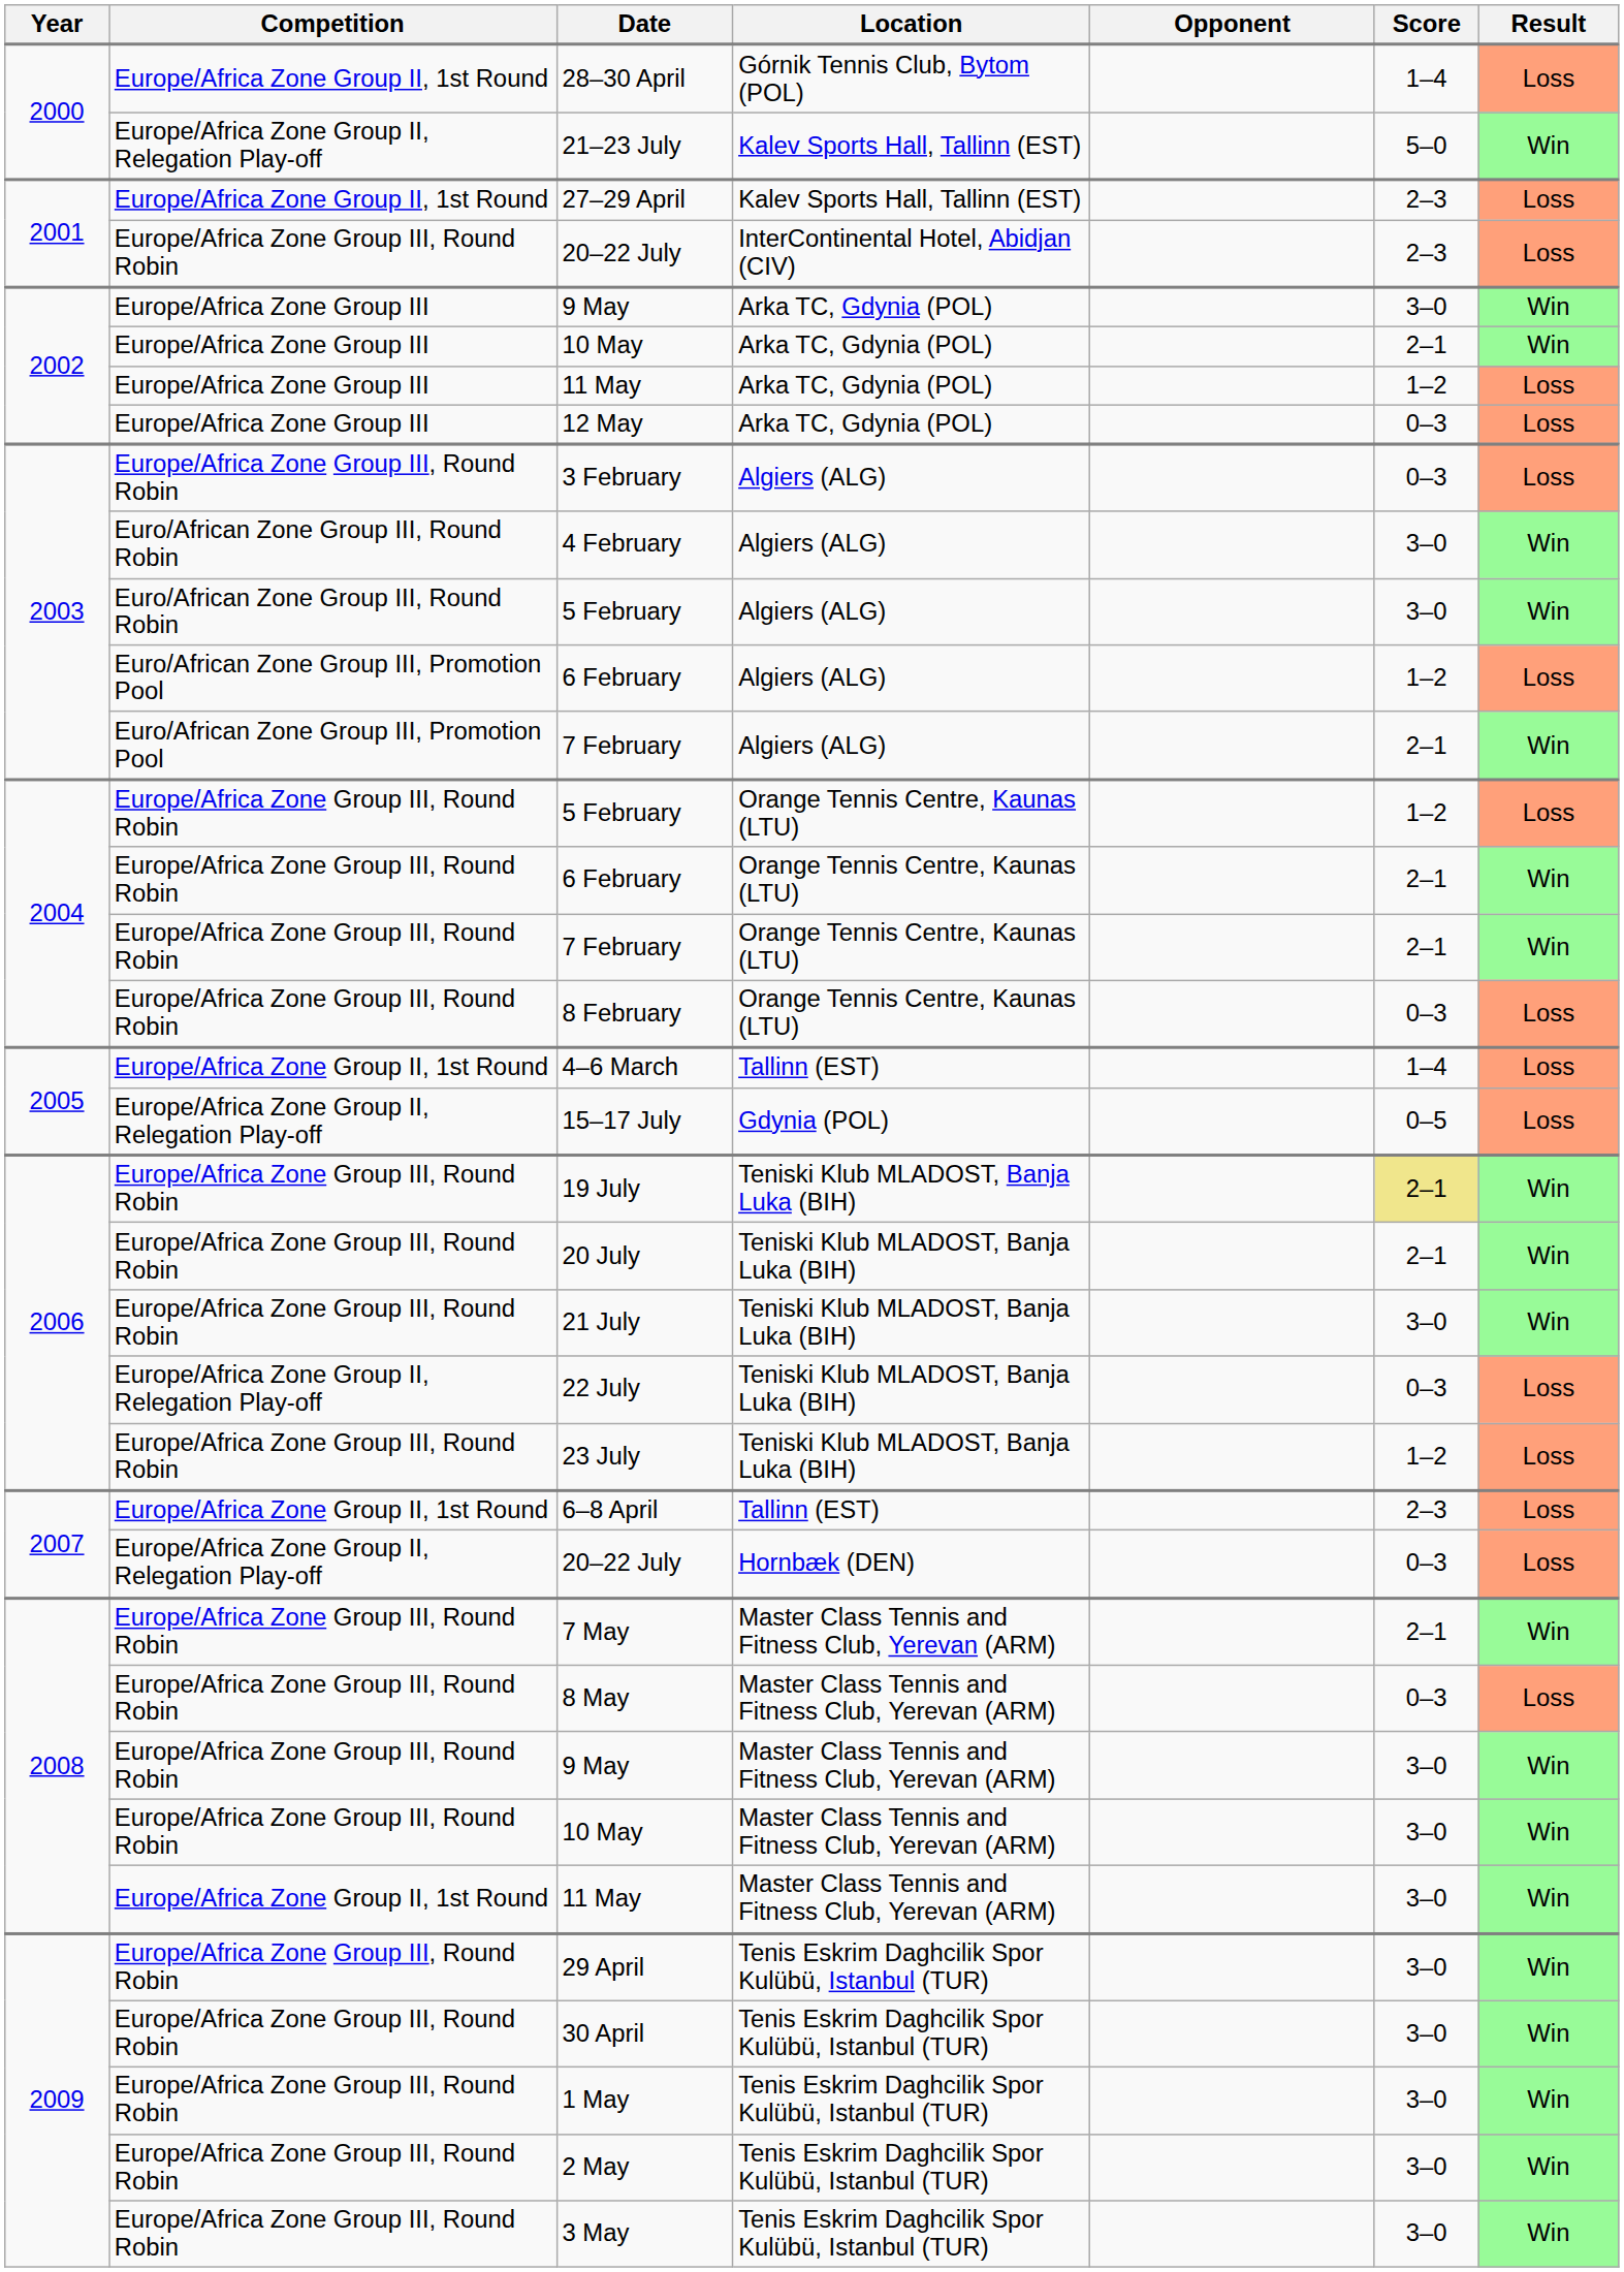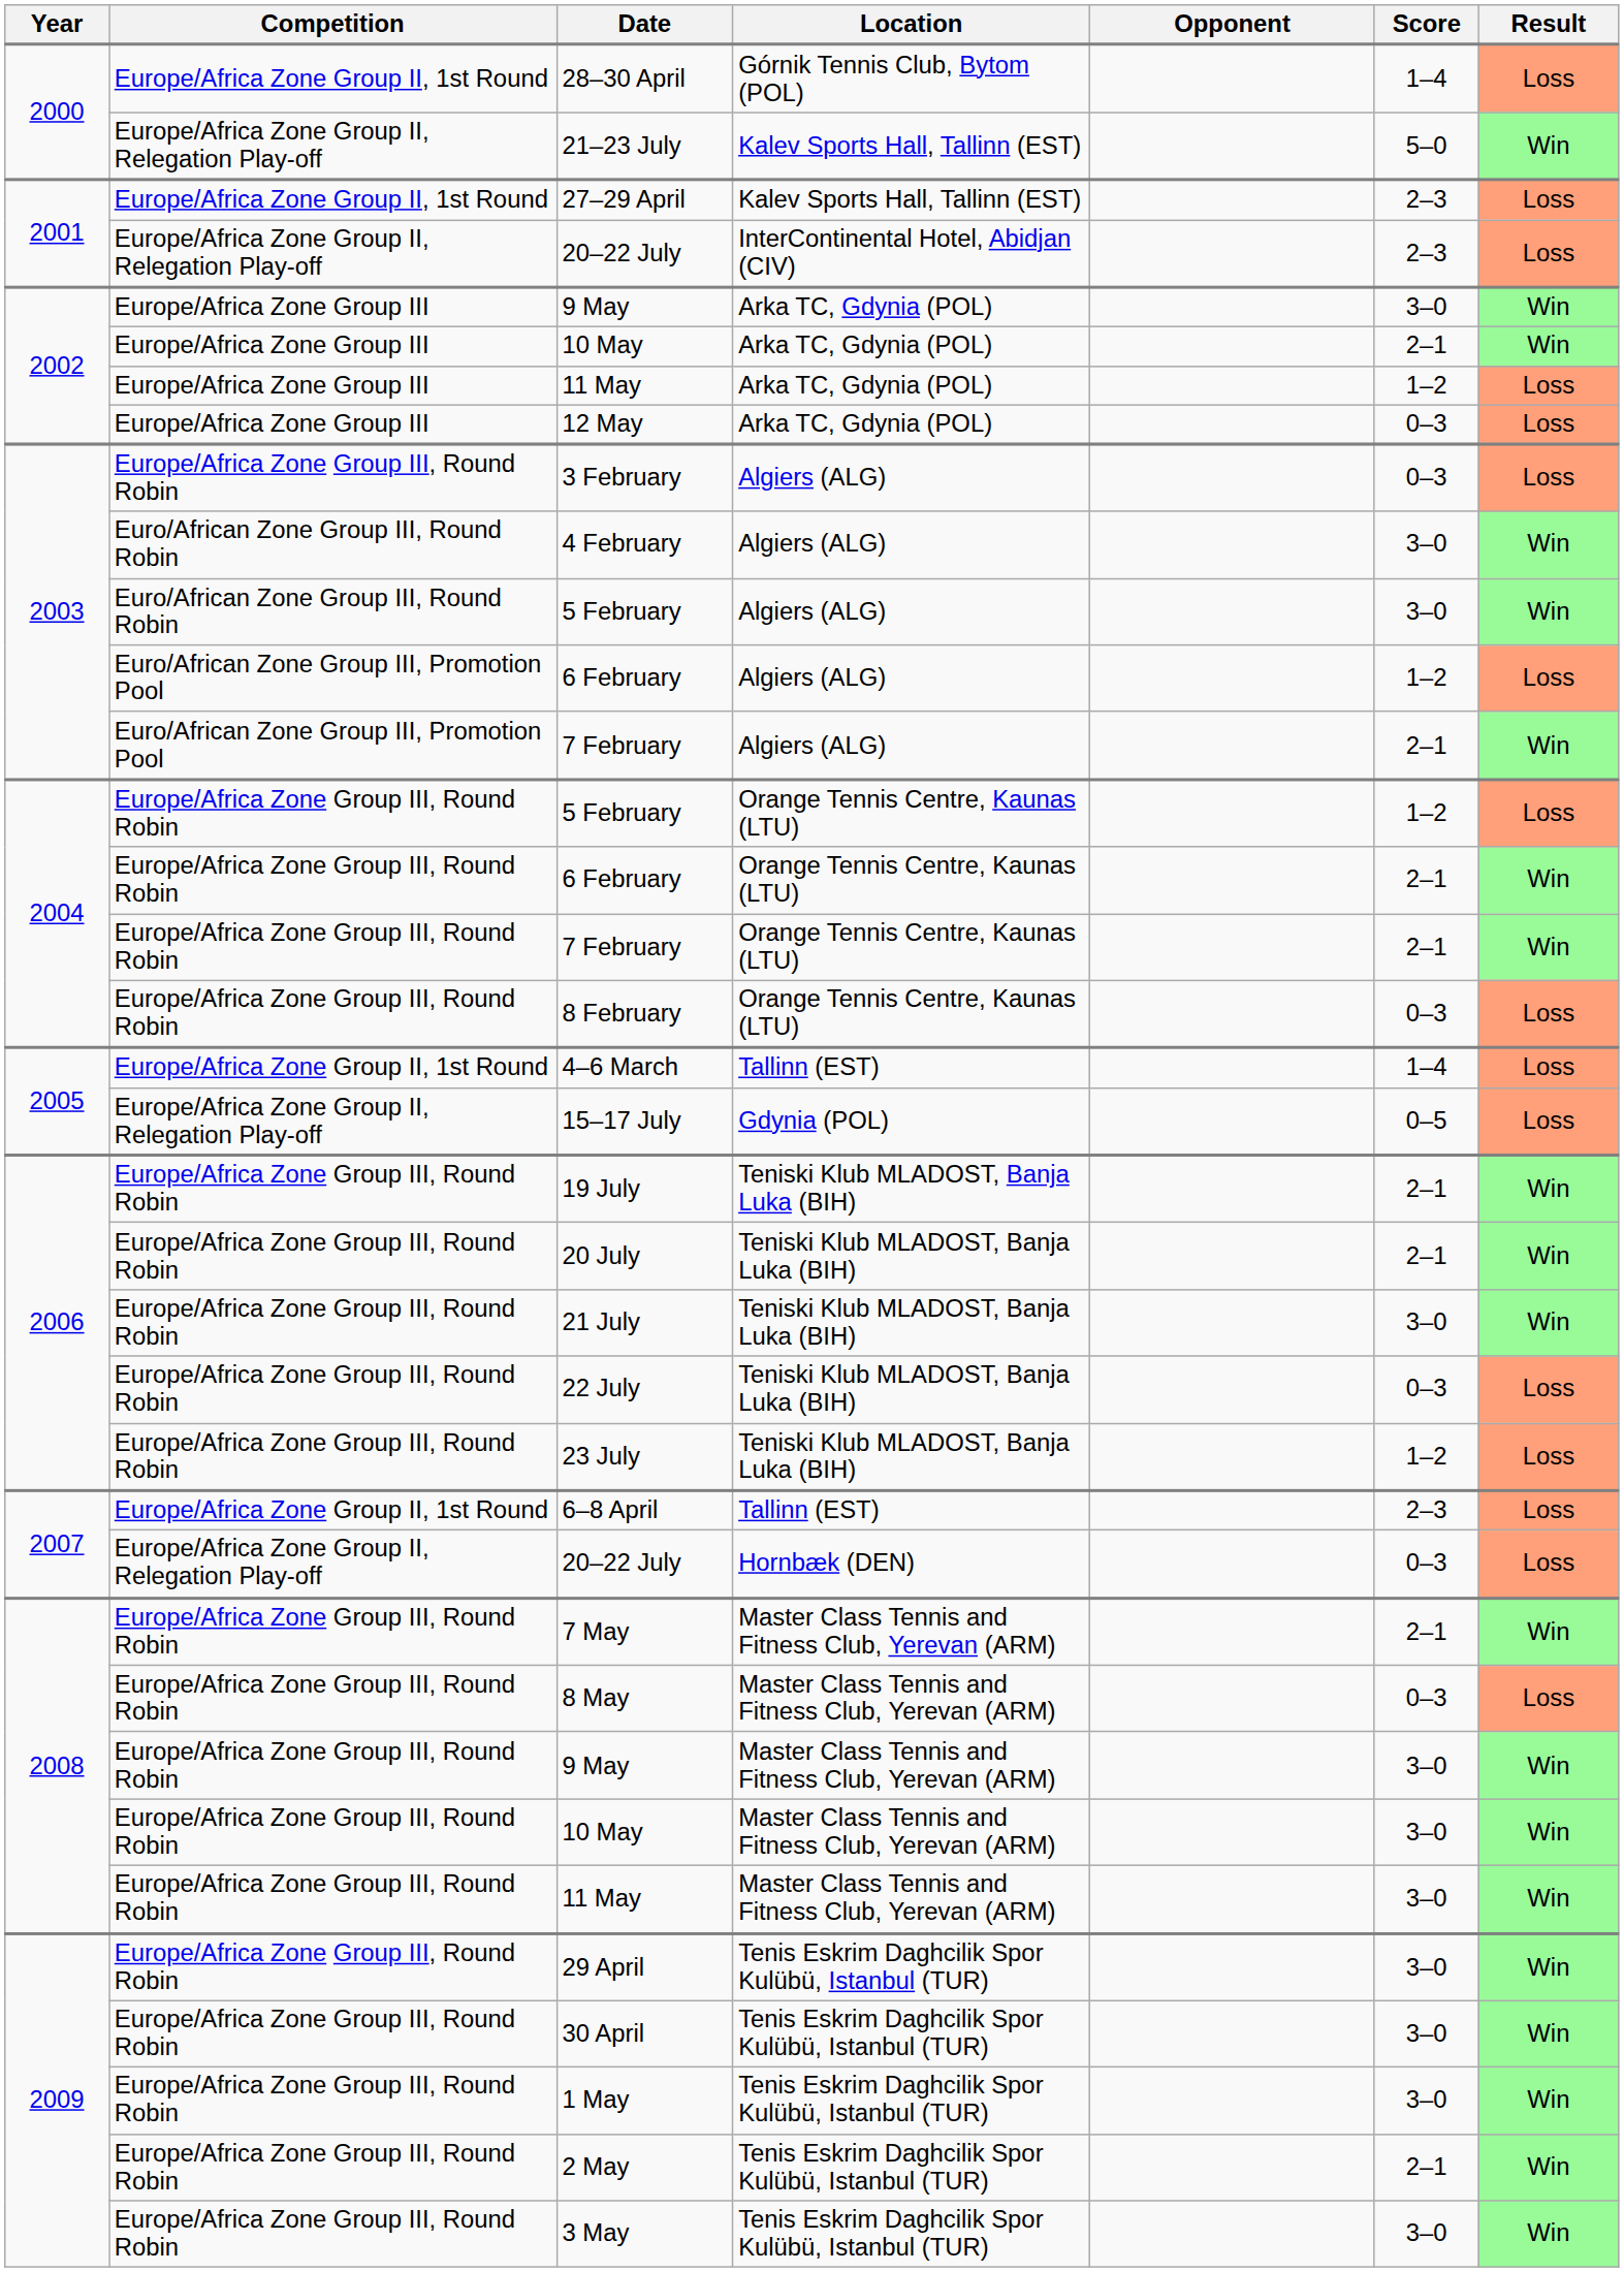20–22 July / InterContinental Hotel, Abidjan (CIV) | Competition: Europe/Africa Zone Group III, Round Robin -> Europe/Africa Zone Group II, Relegation Play-off
19 July | Score: khaki background -> no background
22 July | Competition: Europe/Africa Zone Group II, Relegation Play-off -> Europe/Africa Zone Group III, Round Robin
11 May / Master Class Tennis and Fitness Club, Yerevan (ARM) | Competition: Europe/Africa Zone Group II, 1st Round -> Europe/Africa Zone Group III, Round Robin
2 May | Score: 3–0 -> 2–1
